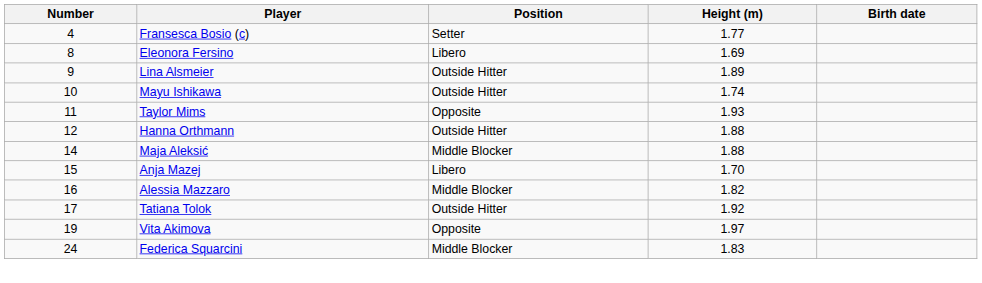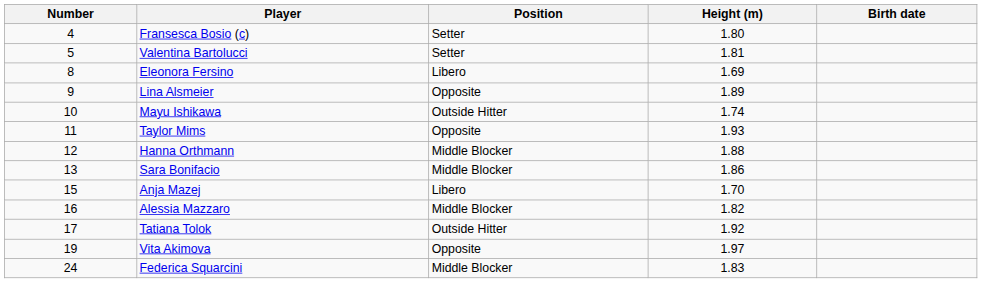Fransesca Bosio (c) | Height (m): 1.77 -> 1.80
+ row: 5 | Valentina Bartolucci | Setter | 1.81
Lina Alsmeier | Position: Outside Hitter -> Opposite
Hanna Orthmann | Position: Outside Hitter -> Middle Blocker
+ row: 13 | Sara Bonifacio | Middle Blocker | 1.86
- row: 14 | Maja Aleksić | Middle Blocker | 1.88
